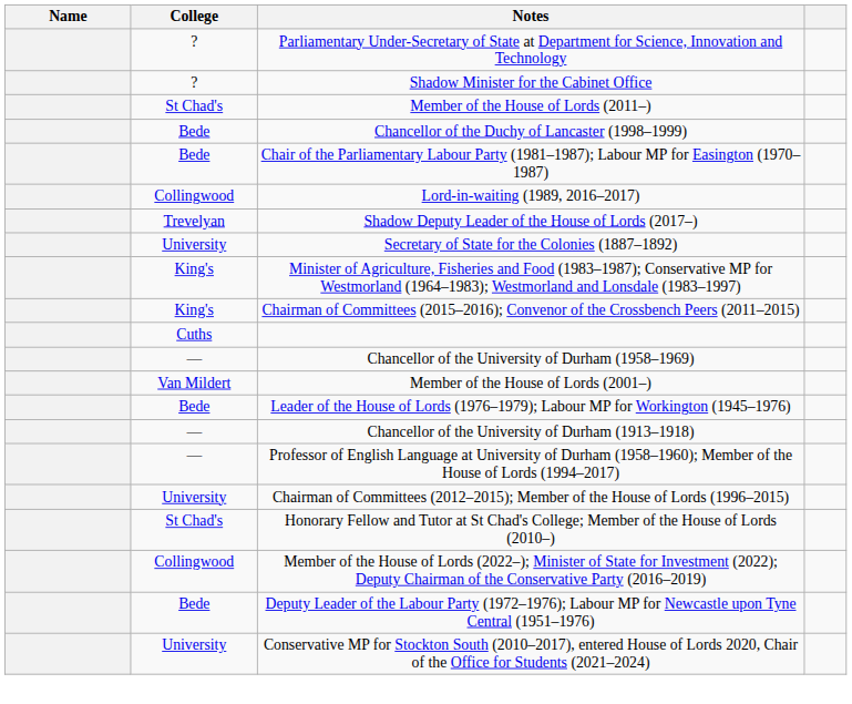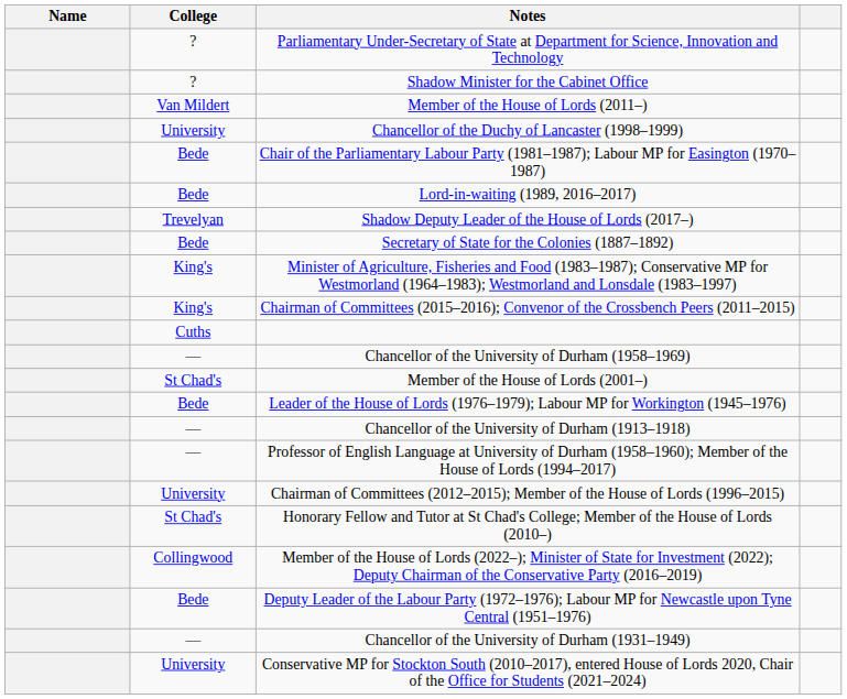Member of the House of Lords (2011–) | College: St Chad's -> Van Mildert
Chancellor of the Duchy of Lancaster (1998–1999) | College: Bede -> University
Lord-in-waiting (1989, 2016–2017) | College: Collingwood -> Bede
Secretary of State for the Colonies (1887–1892) | College: University -> Bede
Member of the House of Lords (2001–) | College: Van Mildert -> St Chad's
+ row: ― | Chancellor of the University of Durham (1931–1949)
